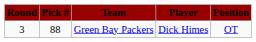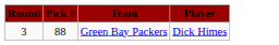- column: Position | OT
